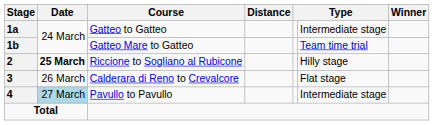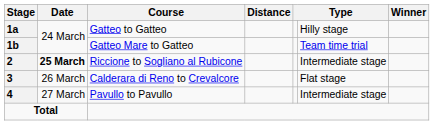Gatteo to Gatteo | column 6: Intermediate stage -> Hilly stage
Riccione to Sogliano al Rubicone | column 6: Hilly stage -> Intermediate stage
Pavullo to Pavullo | Date: lightblue background -> no background
